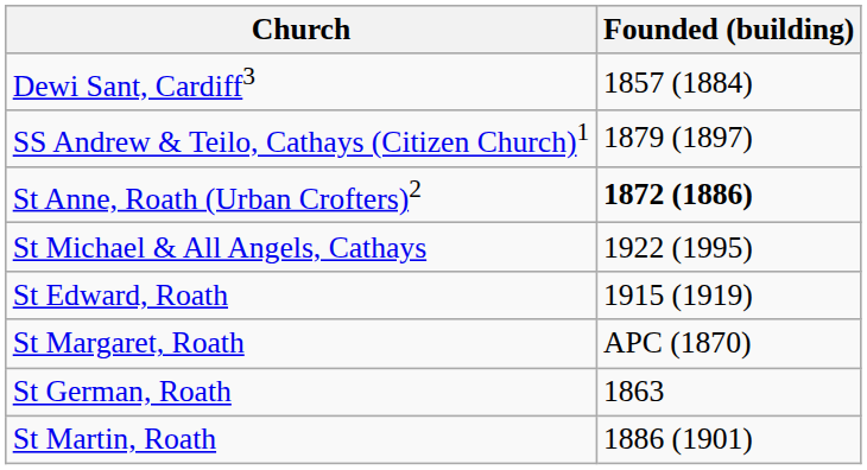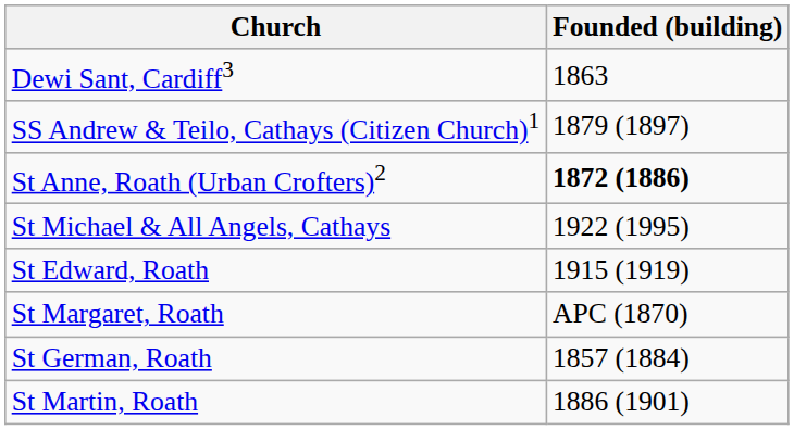Dewi Sant, Cardiff3 | Founded (building): 1857 (1884) -> 1863
St German, Roath | Founded (building): 1863 -> 1857 (1884)
